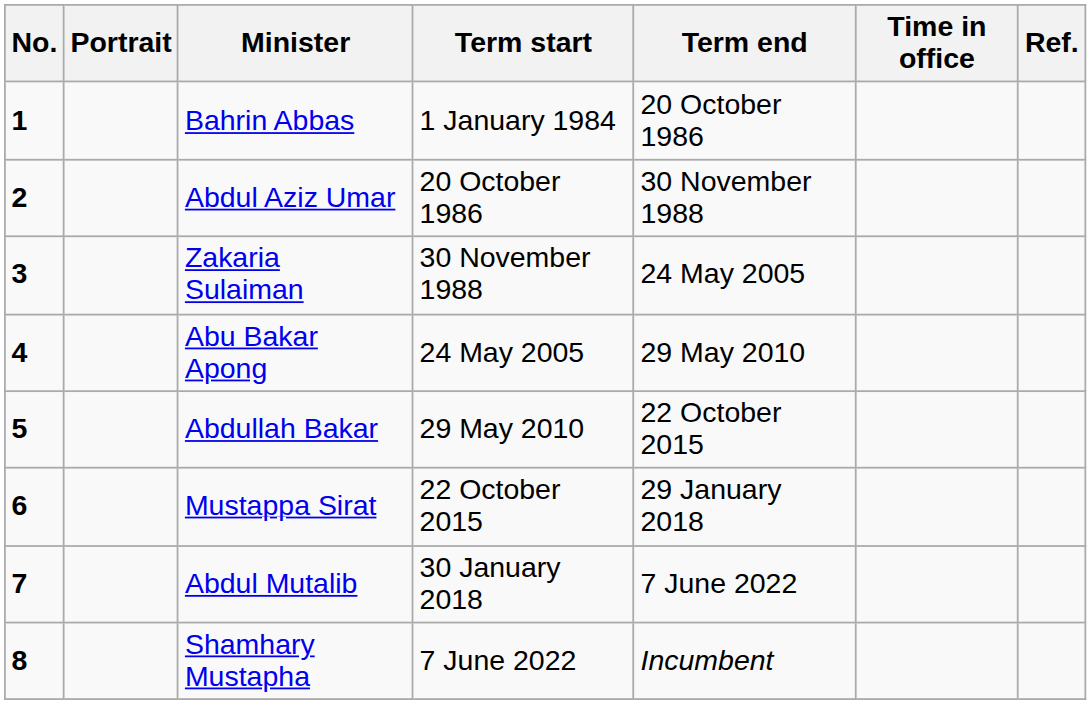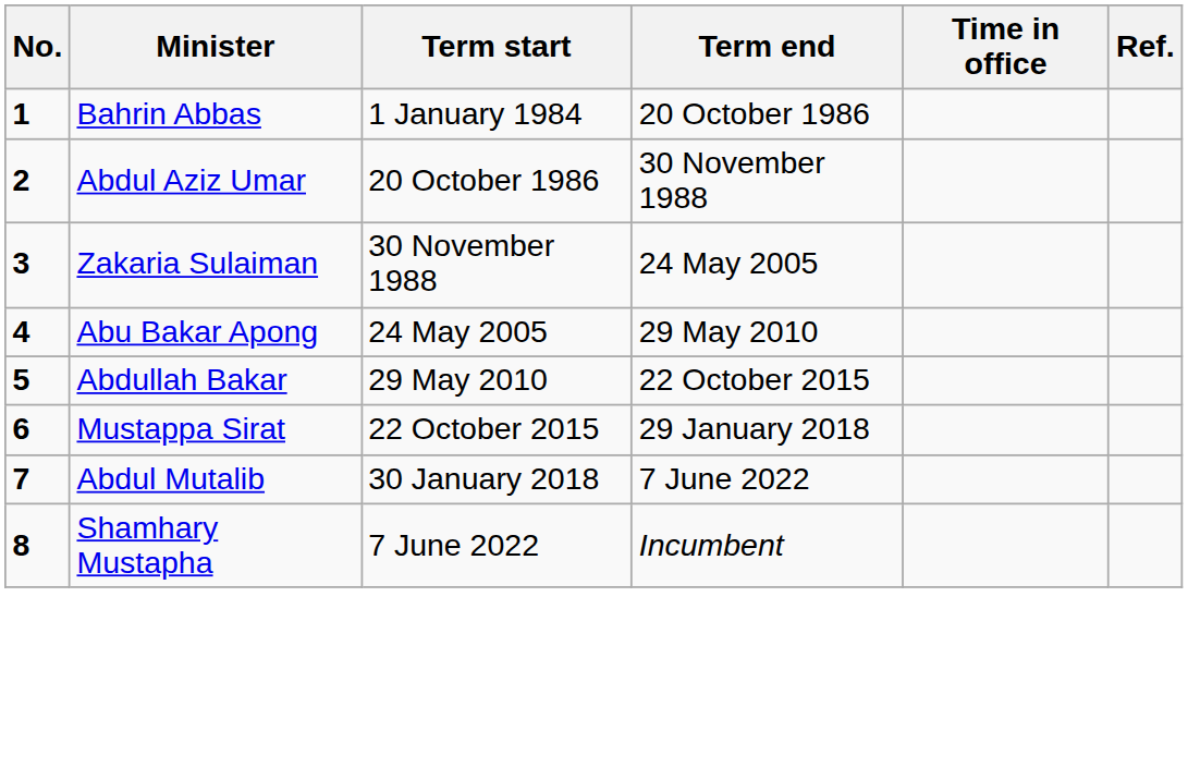- column: Portrait
